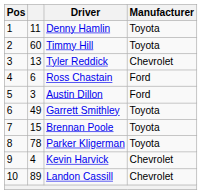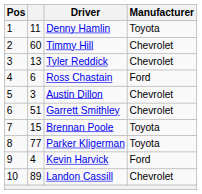Timmy Hill | Manufacturer: Toyota -> Chevrolet
Austin Dillon | Manufacturer: Ford -> Chevrolet
Garrett Smithley | column 2: 49 -> 51
Garrett Smithley | Manufacturer: Toyota -> Chevrolet
Parker Kligerman | column 2: 78 -> 77
Kevin Harvick | Manufacturer: Chevrolet -> Ford
